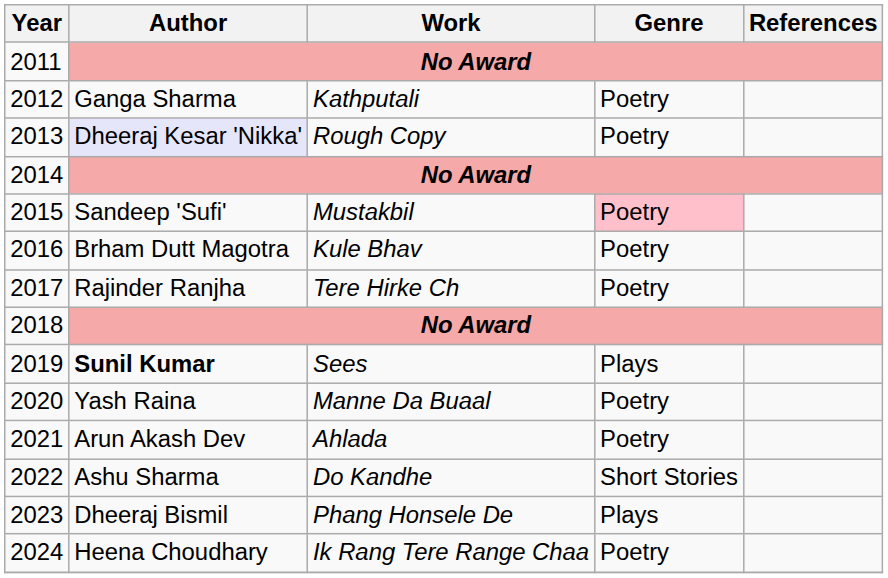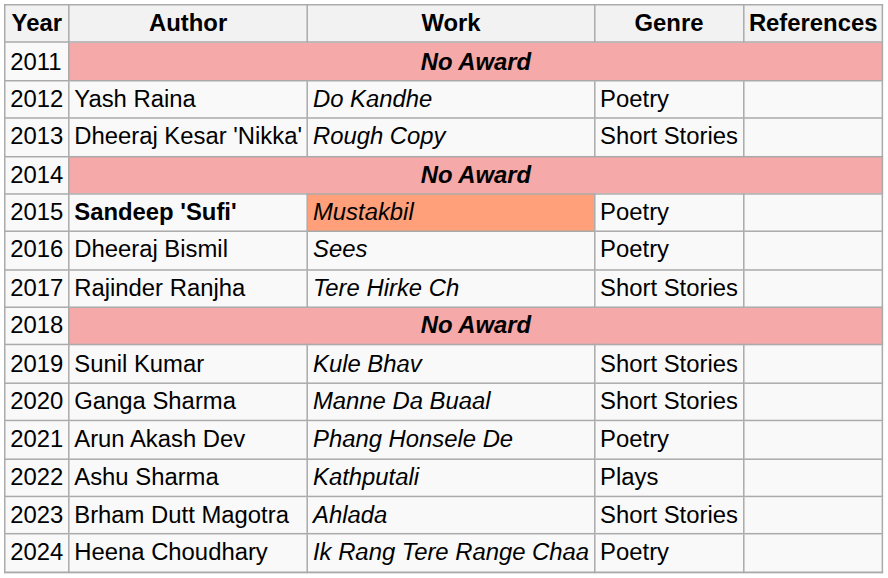2012 | Author: Ganga Sharma -> Yash Raina
2012 | Work: Kathputali -> Do Kandhe
2013 | Author: lavender background -> no background
2013 | Genre: Poetry -> Short Stories
2015 | Author: normal -> bold
2015 | Work: no background -> lightsalmon background
2015 | Genre: pink background -> no background
2016 | Author: Brham Dutt Magotra -> Dheeraj Bismil
2016 | Work: Kule Bhav -> Sees
2017 | Genre: Poetry -> Short Stories
2019 | Author: bold -> normal
2019 | Work: Sees -> Kule Bhav
2019 | Genre: Plays -> Short Stories
2020 | Author: Yash Raina -> Ganga Sharma
2020 | Genre: Poetry -> Short Stories
2021 | Work: Ahlada -> Phang Honsele De
2022 | Work: Do Kandhe -> Kathputali
2022 | Genre: Short Stories -> Plays
2023 | Author: Dheeraj Bismil -> Brham Dutt Magotra
2023 | Work: Phang Honsele De -> Ahlada
2023 | Genre: Plays -> Short Stories
